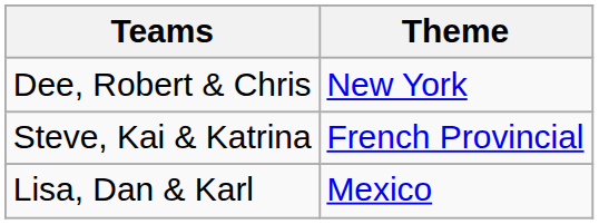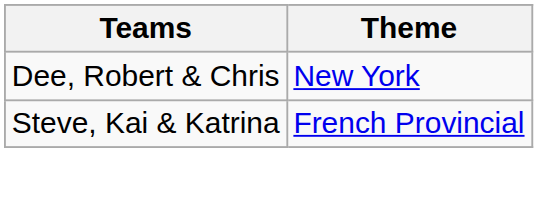- row: Lisa, Dan & Karl | Mexico
